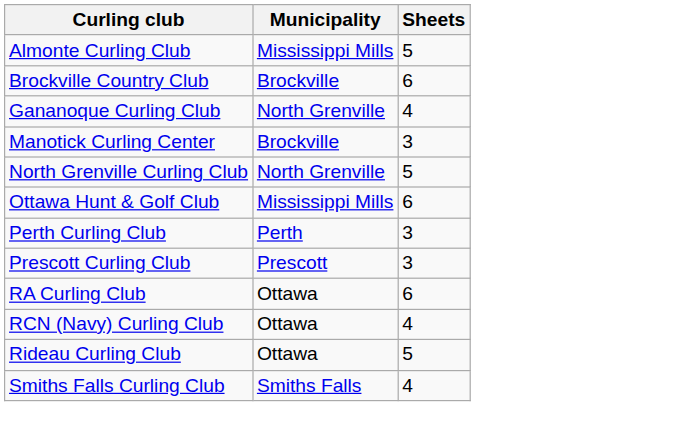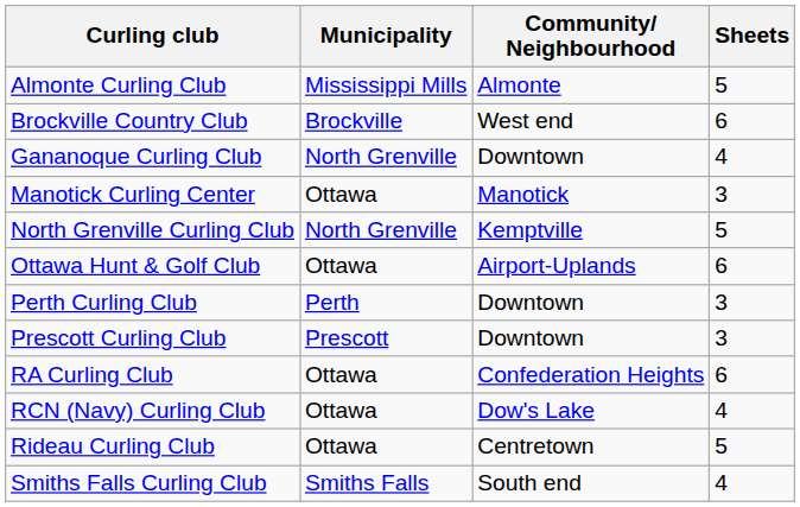+ column: Community/ Neighbourhood | Almonte | West end | Downtown | Manotick | Kemptville | Airport-Uplands | Downtown | Downtown | Confederation Heights | Dow's Lake | Centretown | South end
Manotick Curling Center | Municipality: Brockville -> Ottawa
Ottawa Hunt & Golf Club | Municipality: Mississippi Mills -> Ottawa
